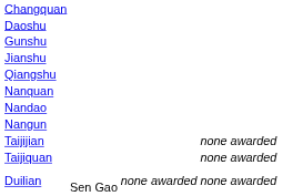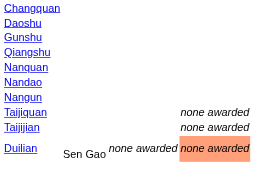- row: Jianshu
rows swapped: Taijiquan <-> Taijijian
Duilian | column 4: no background -> lightsalmon background
